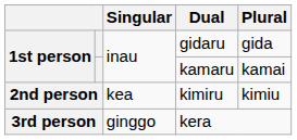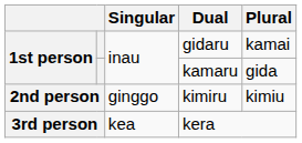gidaru | Plural: gida -> kamai
kamaru | Plural: kamai -> gida
kimiru | Singular: kea -> ginggo
kera | Singular: ginggo -> kea
